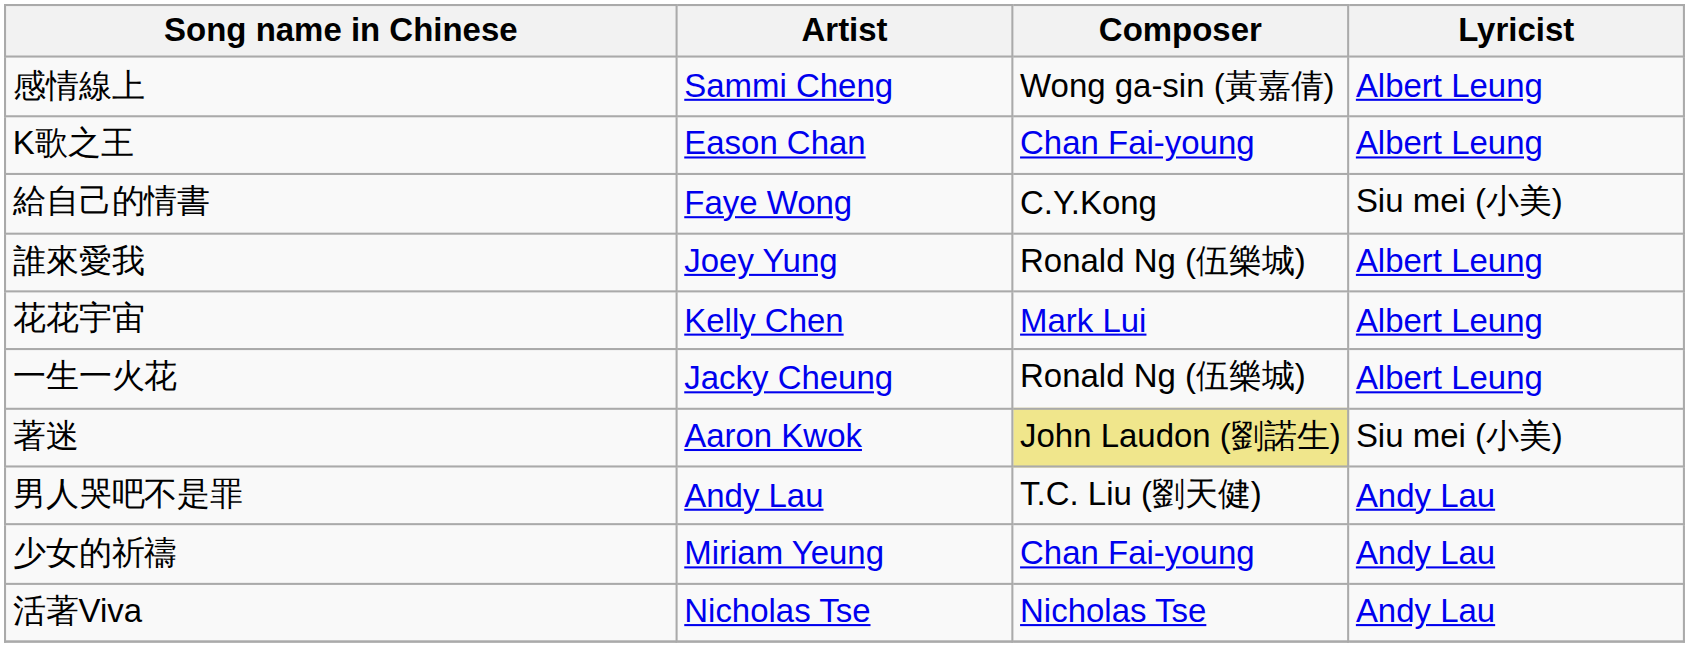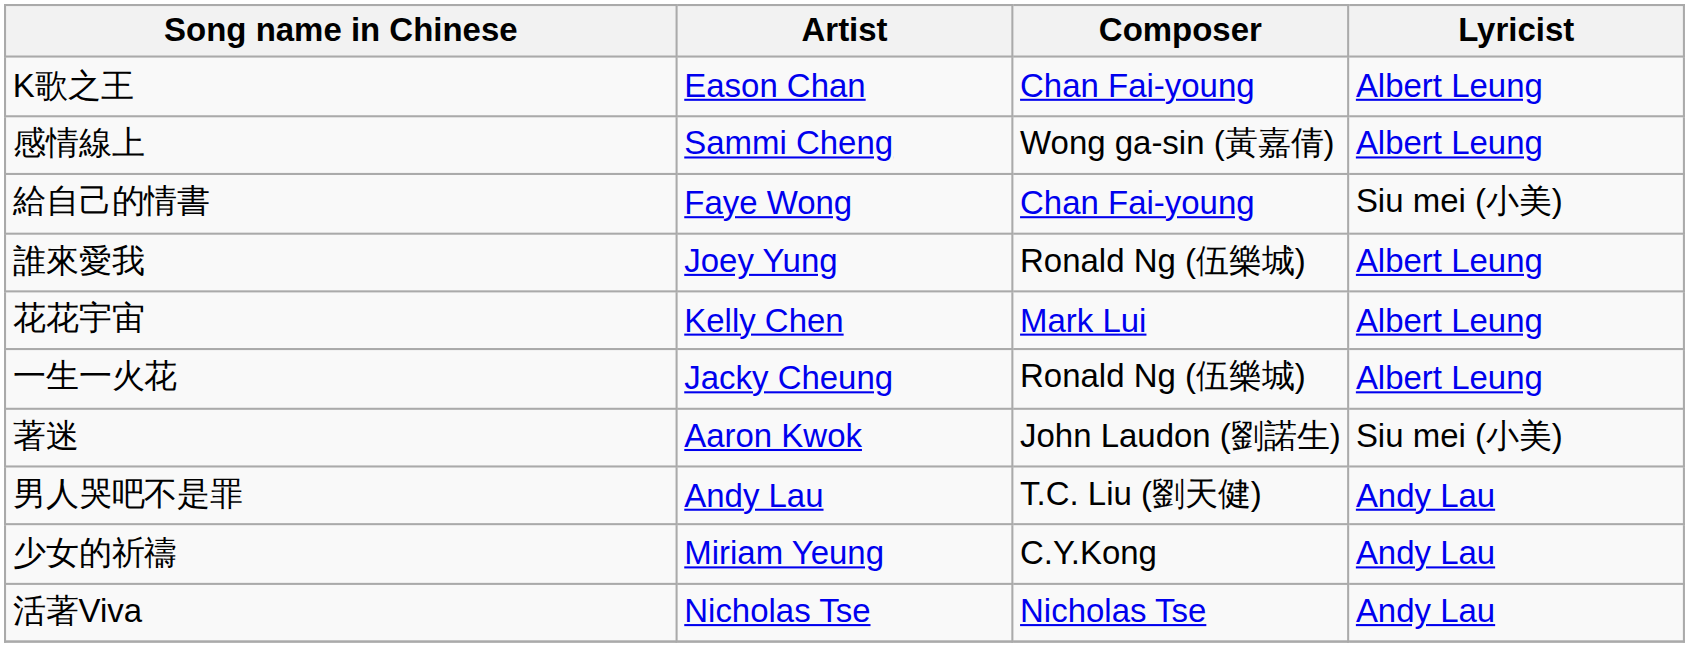rows swapped: K歌之王 <-> 感情線上
給自己的情書 | Composer: C.Y.Kong -> Chan Fai-young
著迷 | Composer: khaki background -> no background
少女的祈禱 | Composer: Chan Fai-young -> C.Y.Kong
